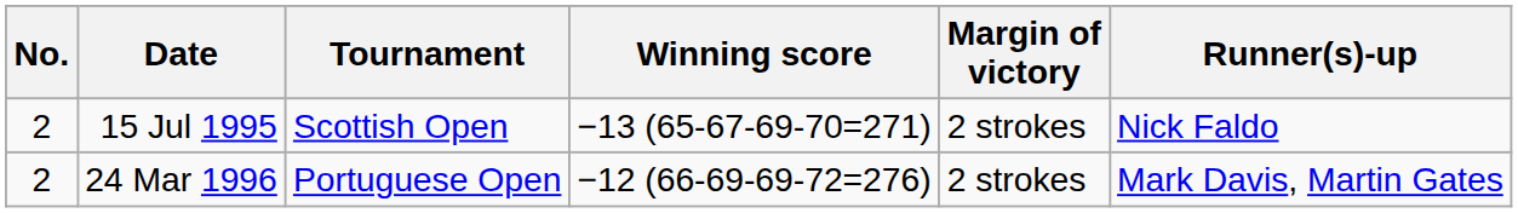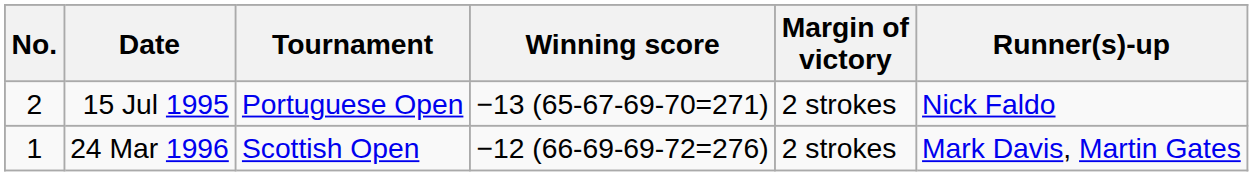15 Jul 1995 | Tournament: Scottish Open -> Portuguese Open
24 Mar 1996 | No.: 2 -> 1
24 Mar 1996 | Tournament: Portuguese Open -> Scottish Open
